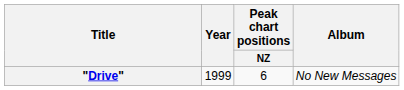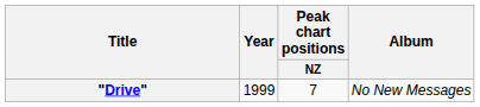"Drive" | Peak chart positions / NZ: 6 -> 7
